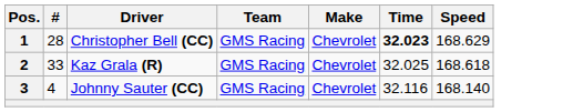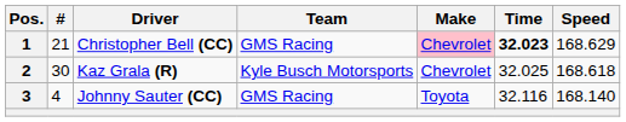1 | #: 28 -> 21
1 | Make: no background -> pink background
2 | #: 33 -> 30
2 | Team: GMS Racing -> Kyle Busch Motorsports
3 | Make: Chevrolet -> Toyota
